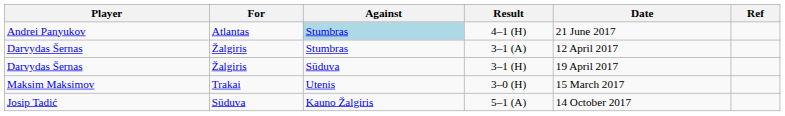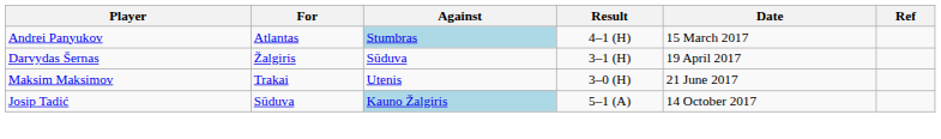4–1 (H) | Date: 21 June 2017 -> 15 March 2017
- row: Darvydas Šernas | Žalgiris | Stumbras | 3–1 (A) | 12 April 2017
3–0 (H) | Date: 15 March 2017 -> 21 June 2017
5–1 (A) | Against: no background -> lightblue background
